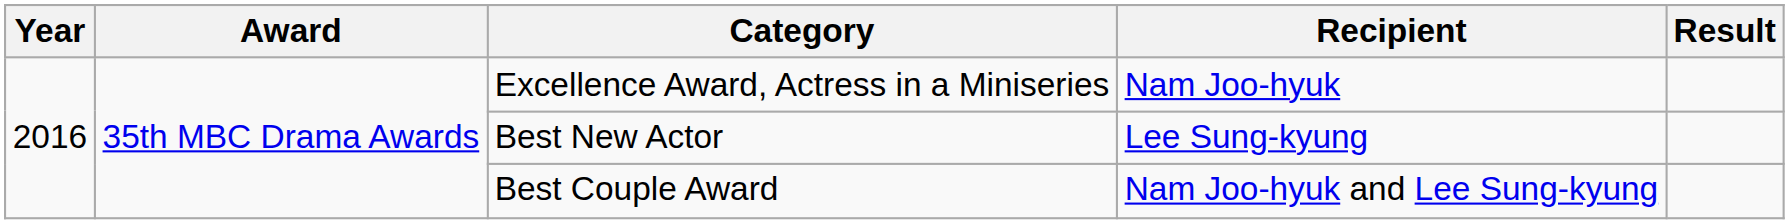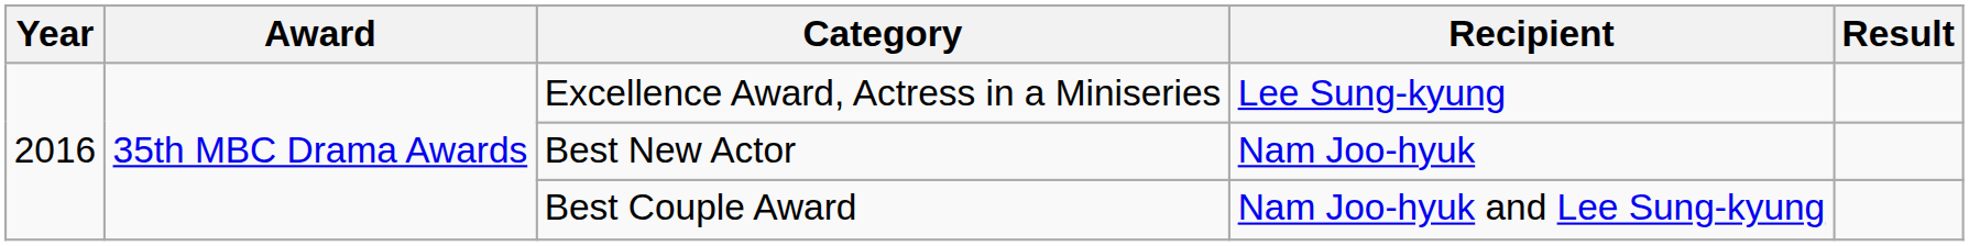Excellence Award, Actress in a Miniseries | Recipient: Nam Joo-hyuk -> Lee Sung-kyung
Best New Actor | Recipient: Lee Sung-kyung -> Nam Joo-hyuk
